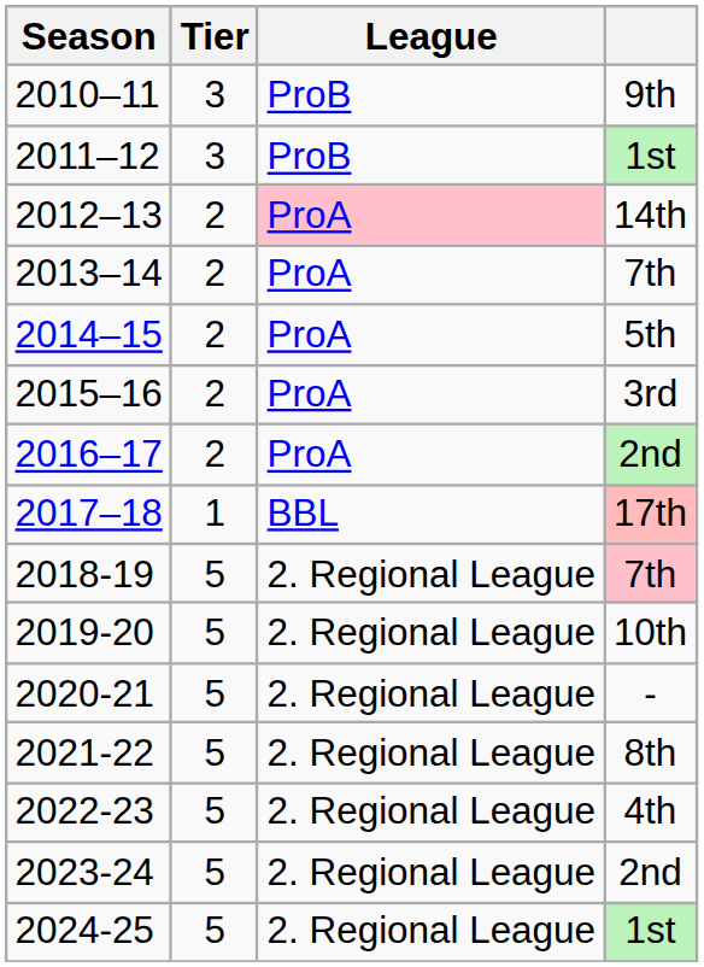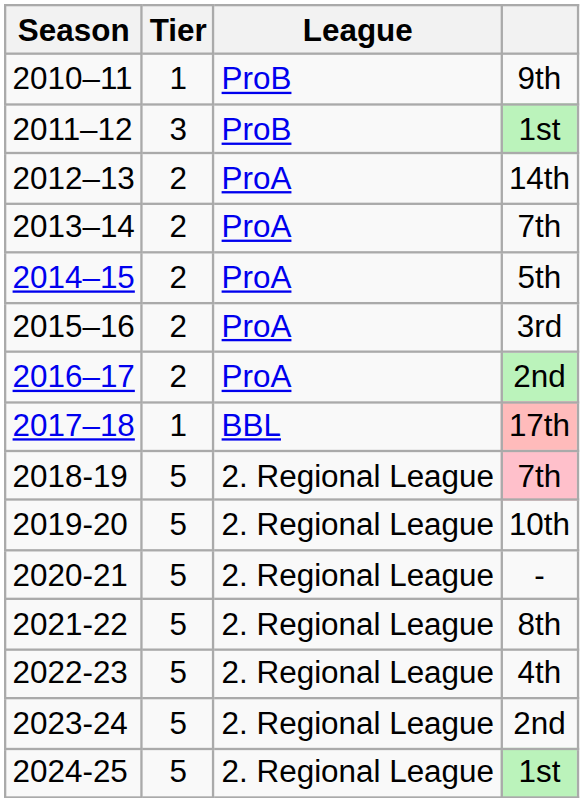2010–11 | Tier: 3 -> 1
2012–13 | League: pink background -> no background
